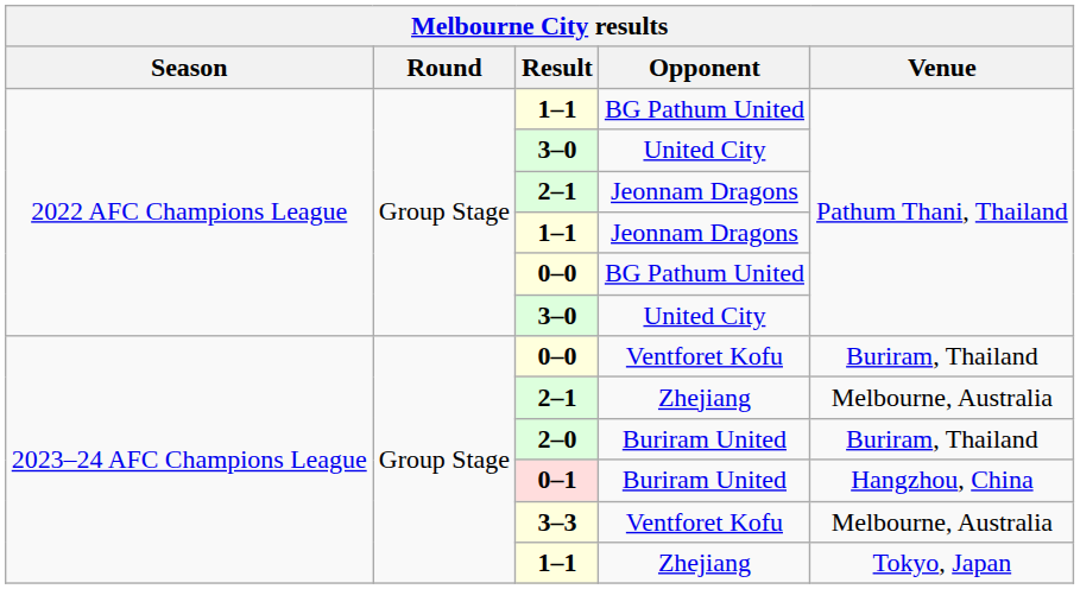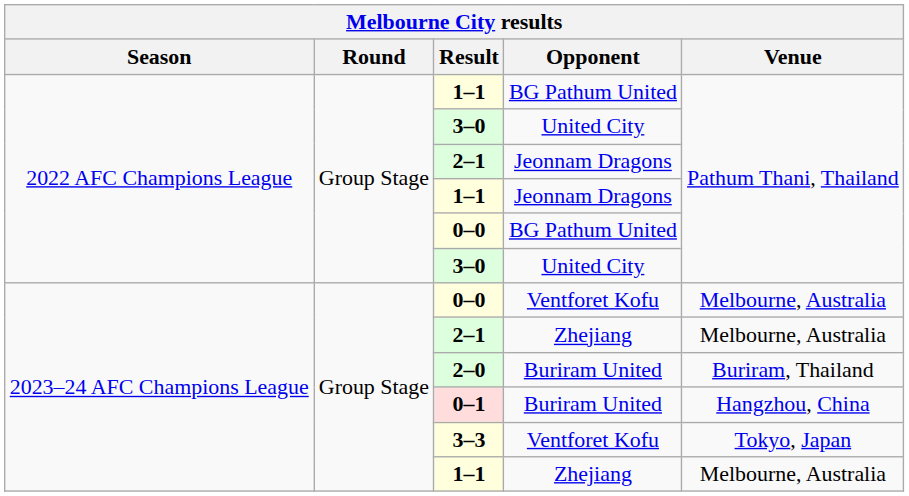0–0 / Ventforet Kofu | Venue: Buriram, Thailand -> Melbourne, Australia
3–3 | Venue: Melbourne, Australia -> Tokyo, Japan
1–1 / Zhejiang | Venue: Tokyo, Japan -> Melbourne, Australia
